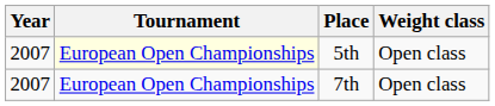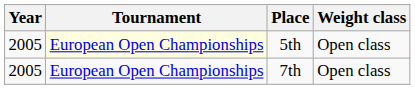5th | Year: 2007 -> 2005
7th | Year: 2007 -> 2005
